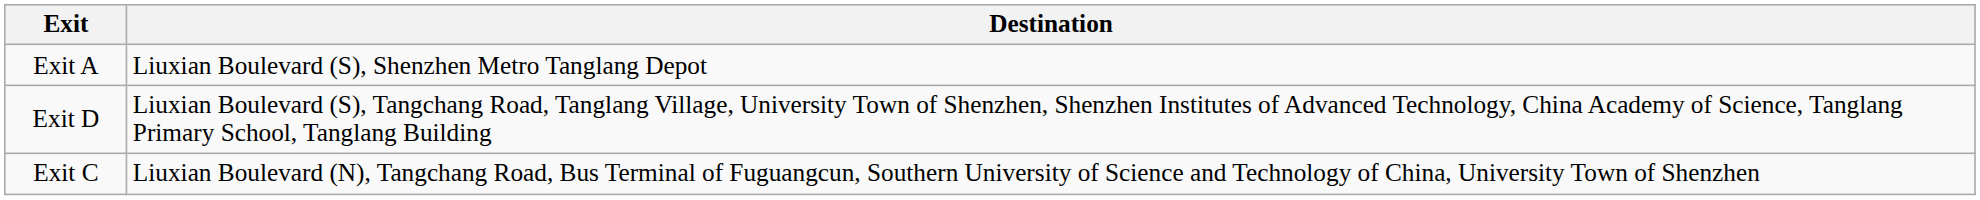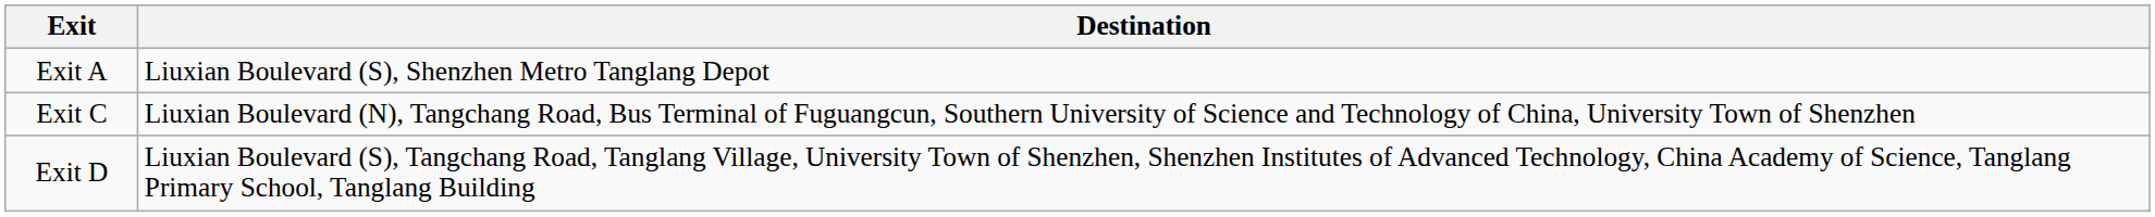rows swapped: Exit C <-> Exit D
